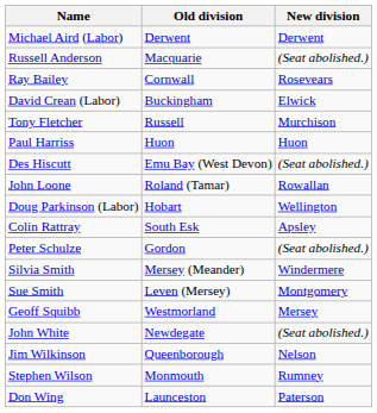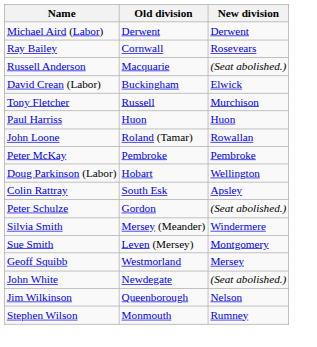rows swapped: Russell Anderson <-> Ray Bailey
- row: Des Hiscutt | Emu Bay (West Devon) | (Seat abolished.)
+ row: Peter McKay | Pembroke | Pembroke
- row: Don Wing | Launceston | Paterson
